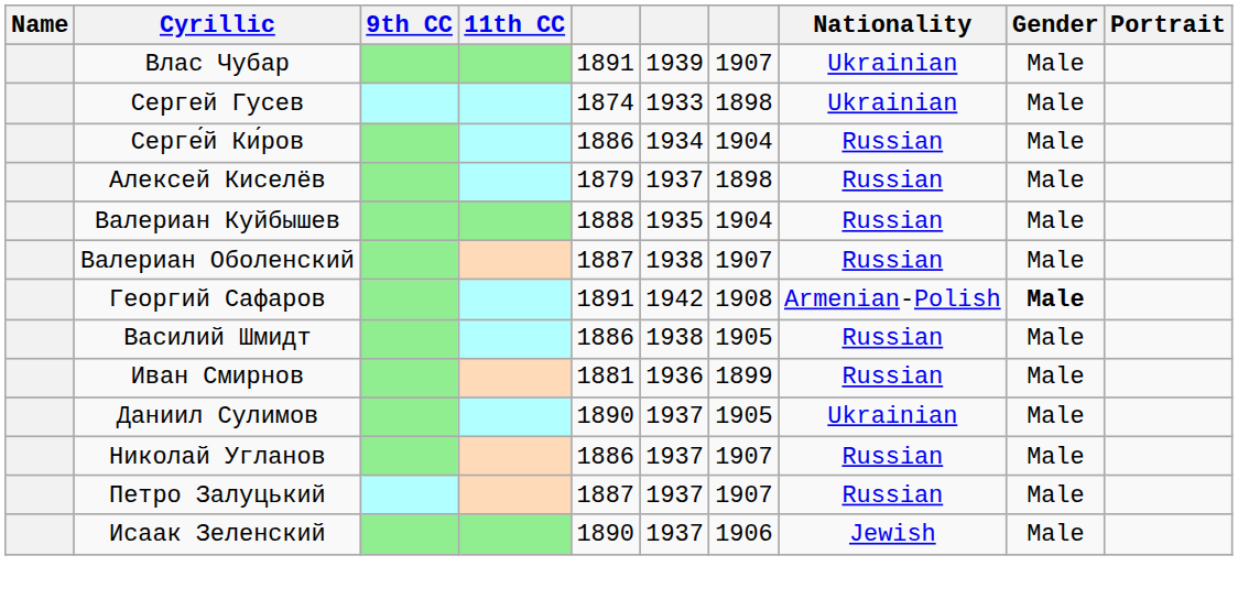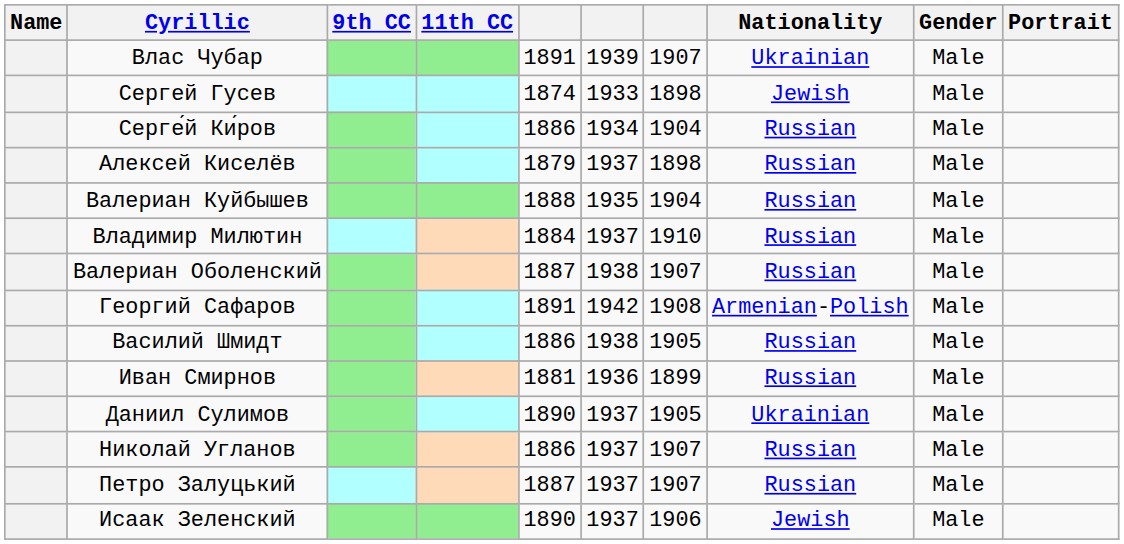Сергей Гусев | Nationality: Ukrainian -> Jewish
+ row: Владимир Милютин | 1884 | 1937 | 1910 | Russian | Male
Георгий Сафаров | Gender: bold -> normal
